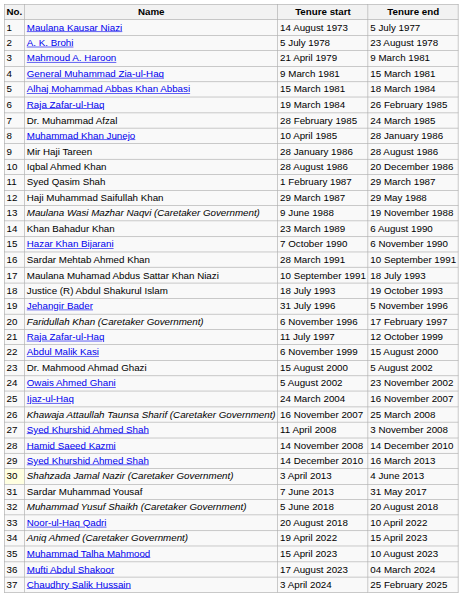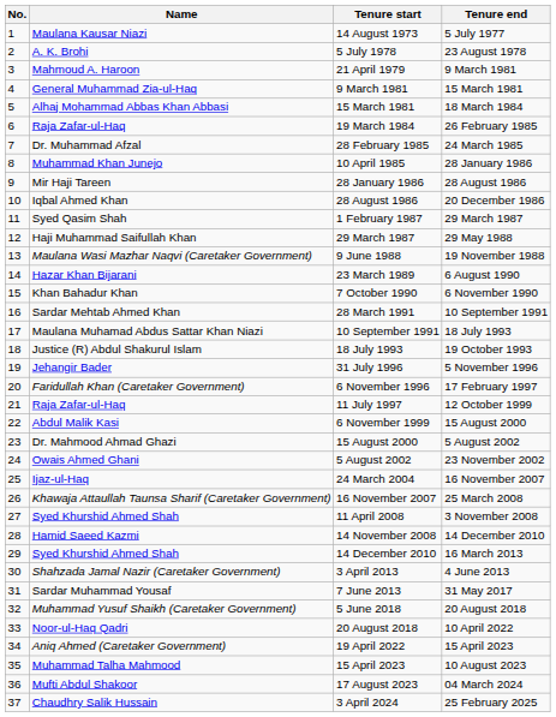23 March 1989 | Name: Khan Bahadur Khan -> Hazar Khan Bijarani
7 October 1990 | Name: Hazar Khan Bijarani -> Khan Bahadur Khan
3 April 2013 | No.: lightyellow background -> no background
